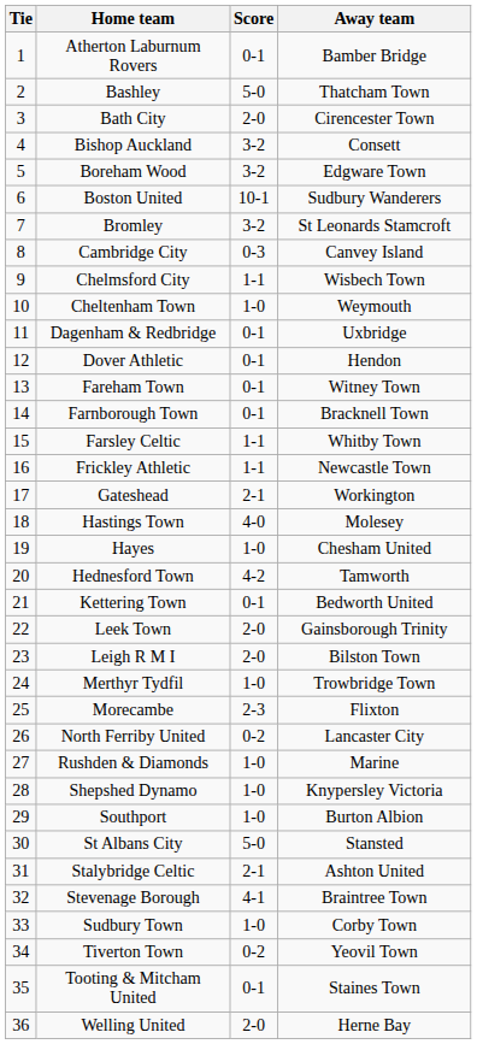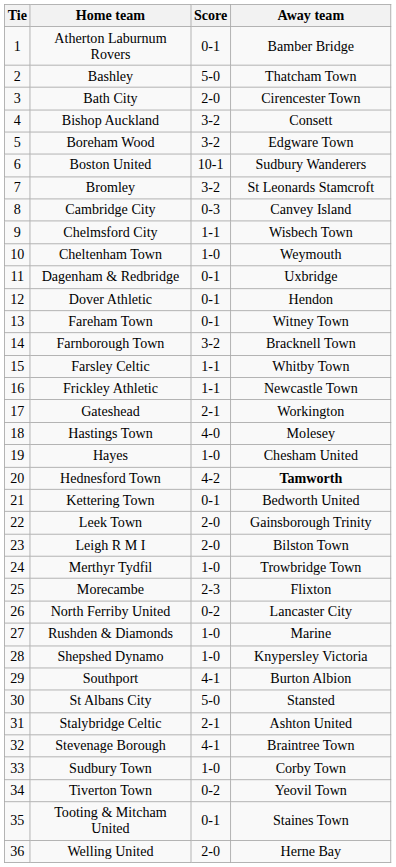Farnborough Town | Score: 0-1 -> 3-2
Hednesford Town | Away team: normal -> bold
Southport | Score: 1-0 -> 4-1
